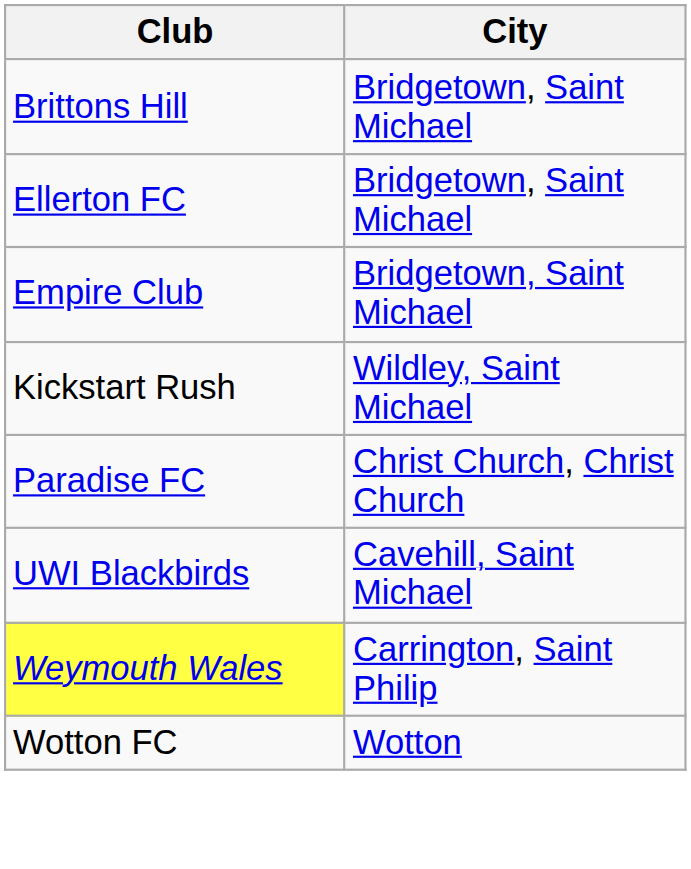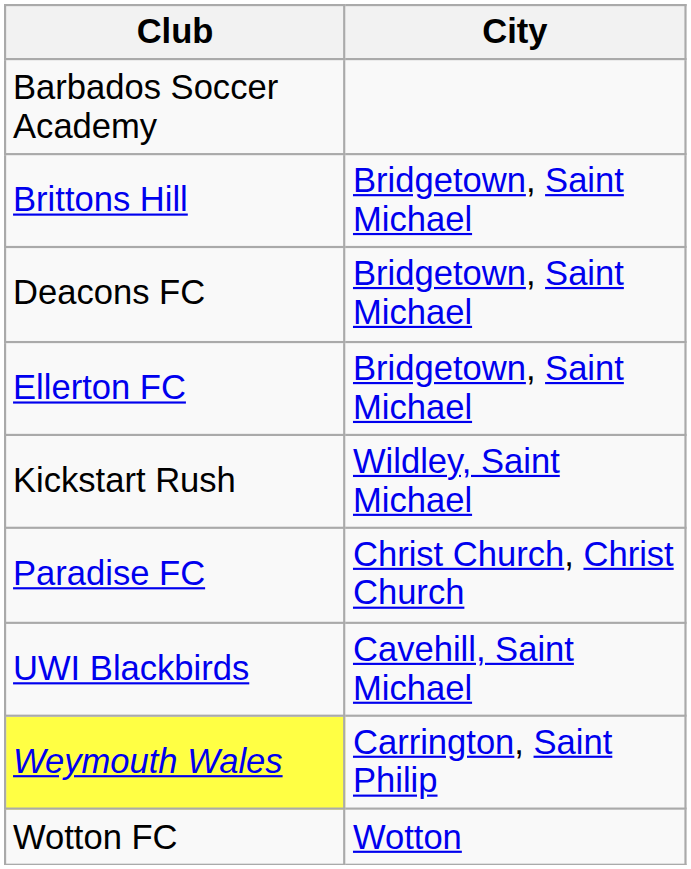+ row: Barbados Soccer Academy
+ row: Deacons FC | Bridgetown, Saint Michael
- row: Empire Club | Bridgetown, Saint Michael
